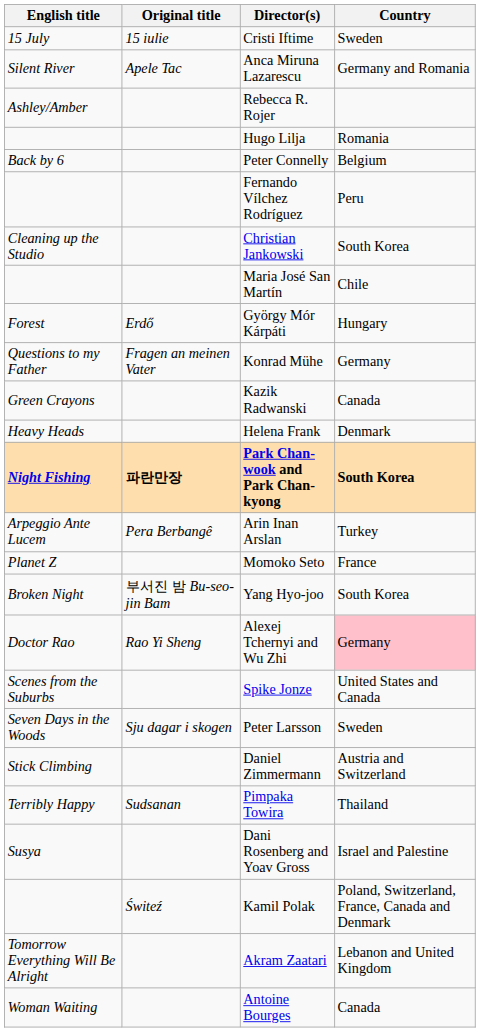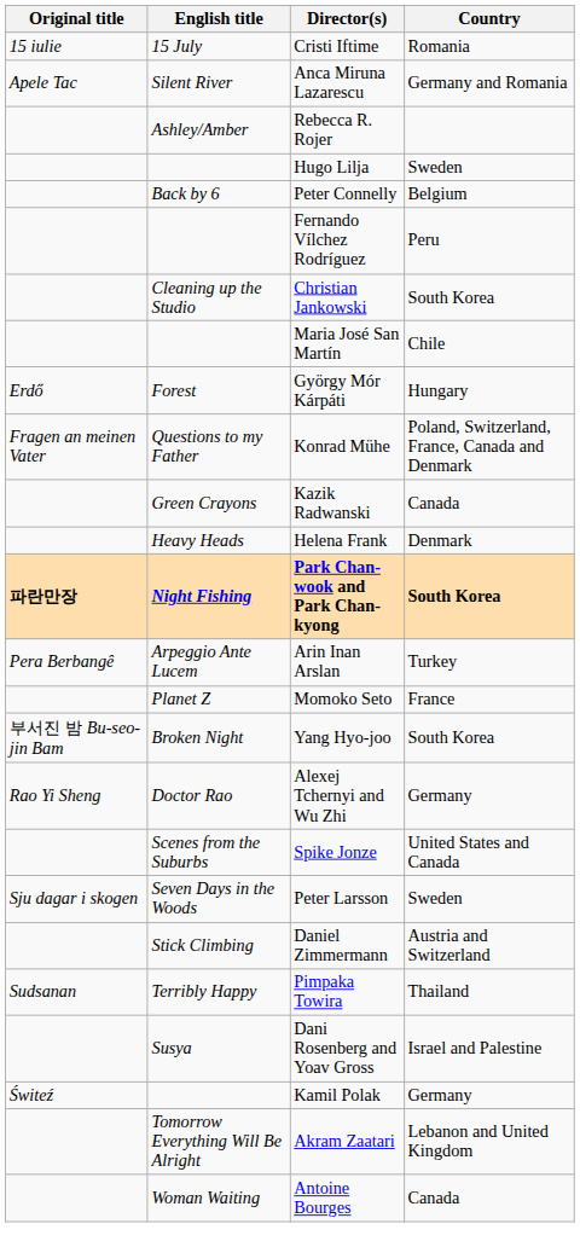columns swapped: English title <-> Original title
Cristi Iftime | Country: Sweden -> Romania
Hugo Lilja | Country: Romania -> Sweden
Konrad Mühe | Country: Germany -> Poland, Switzerland, France, Canada and Denmark
Alexej Tchernyi and Wu Zhi | Country: pink background -> no background
Kamil Polak | Country: Poland, Switzerland, France, Canada and Denmark -> Germany
